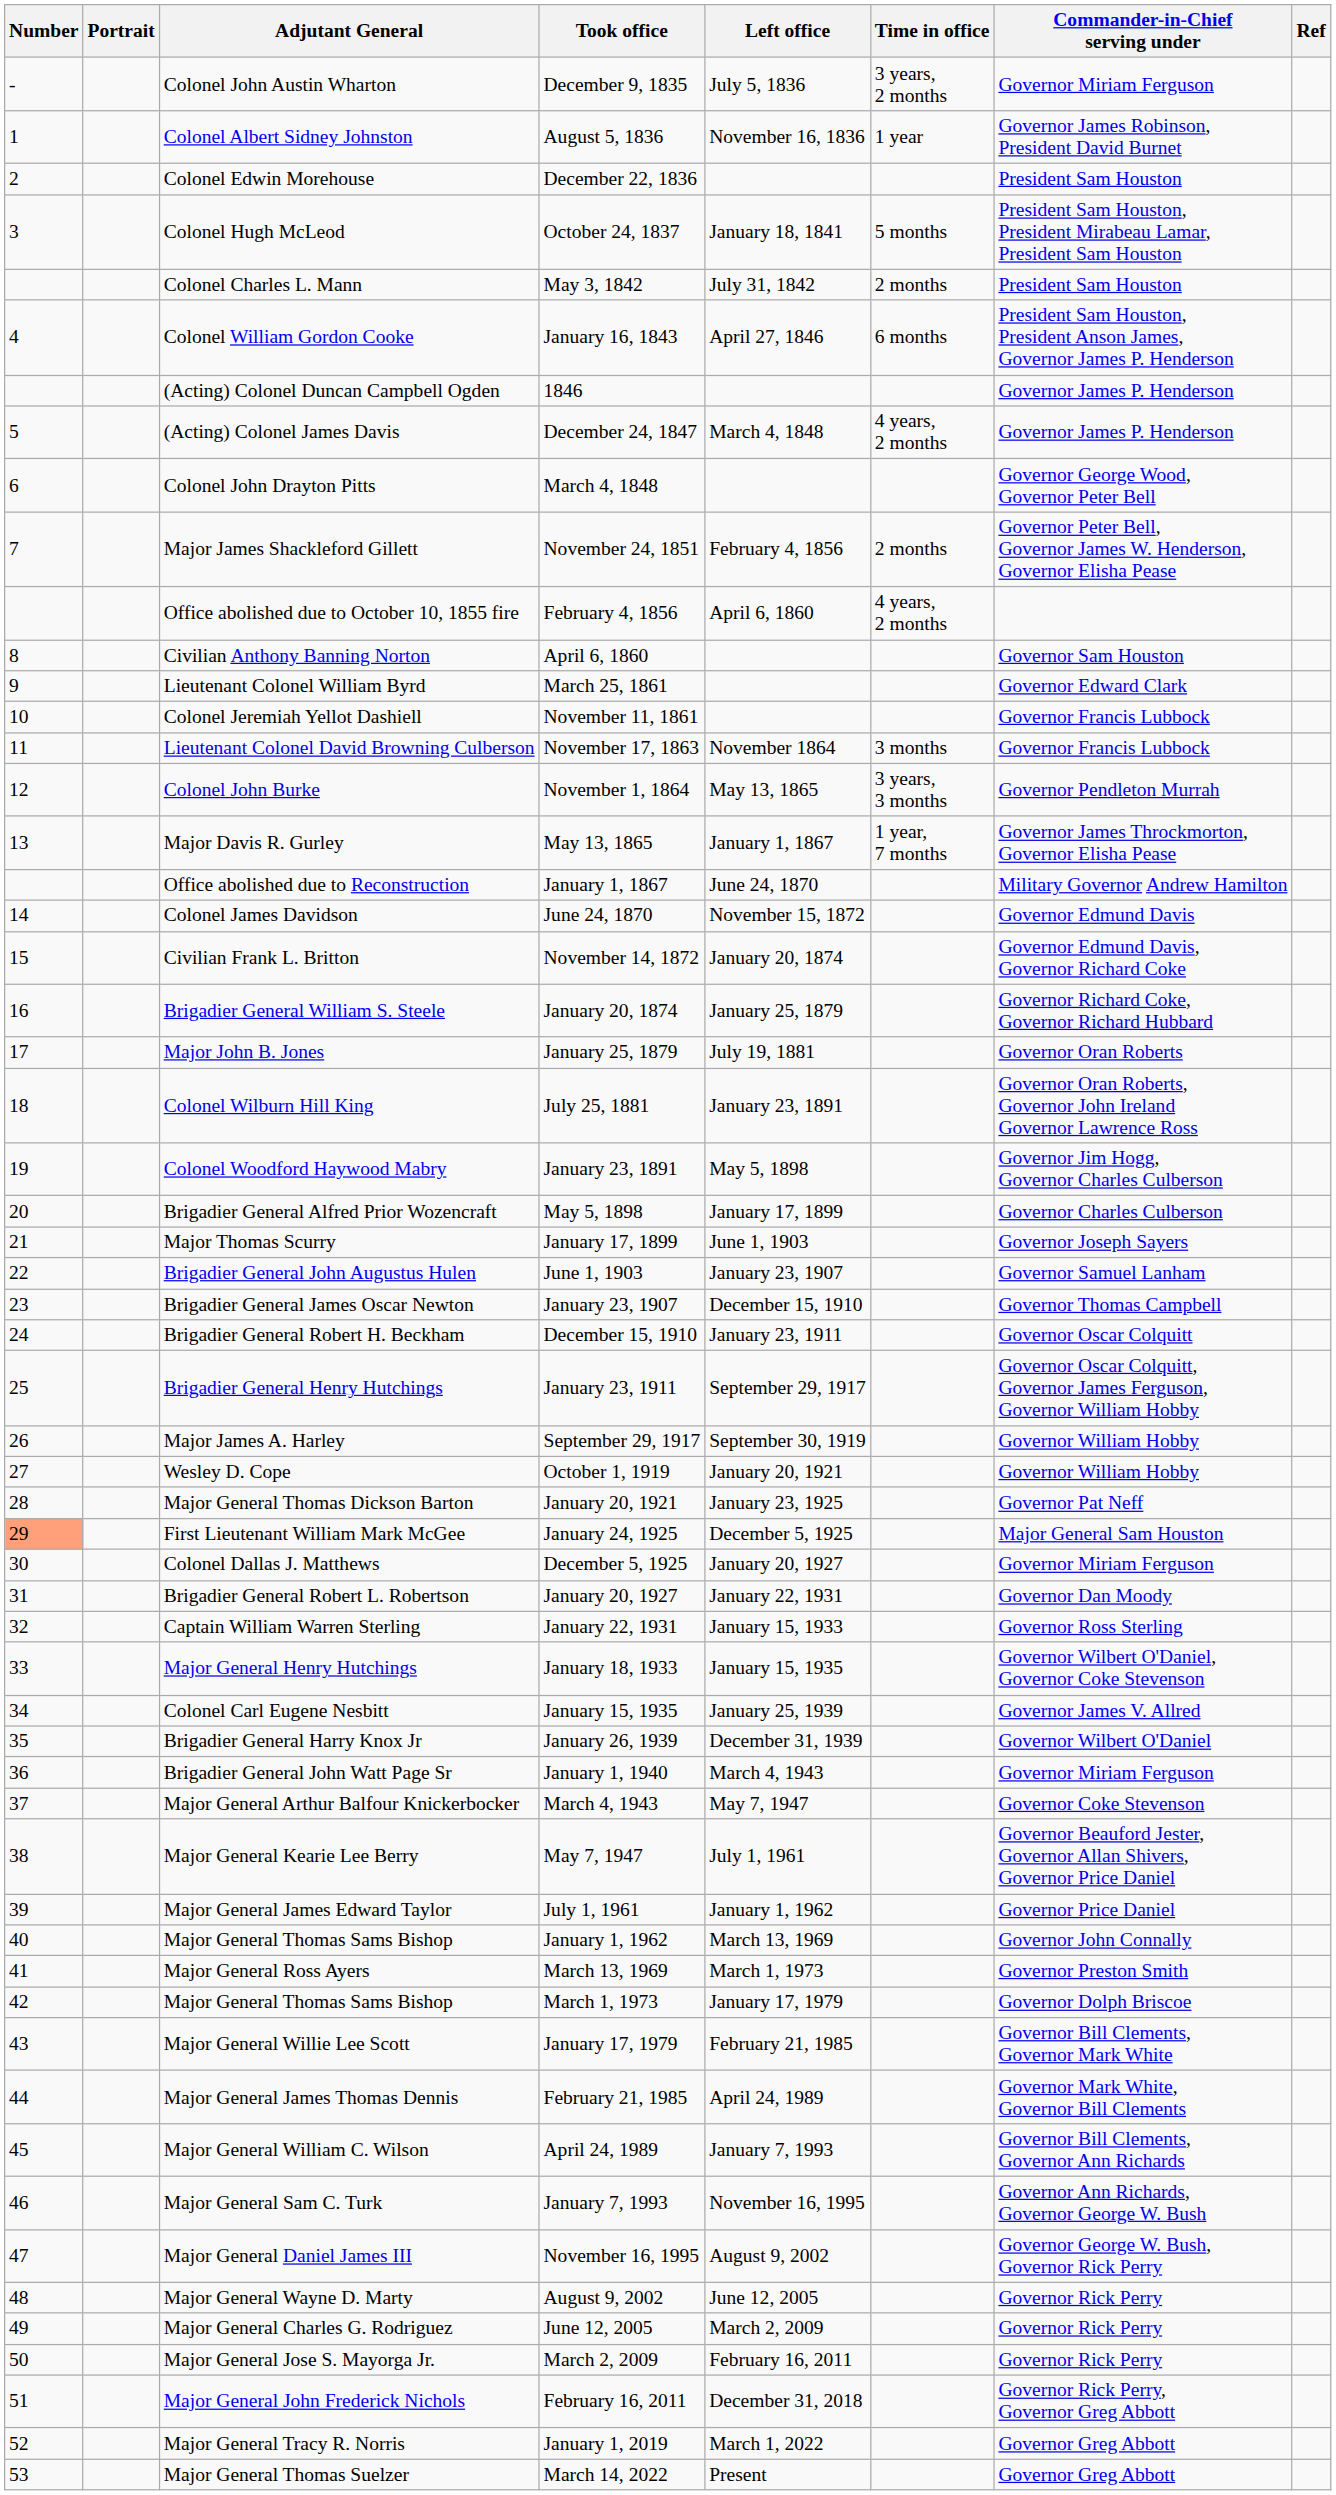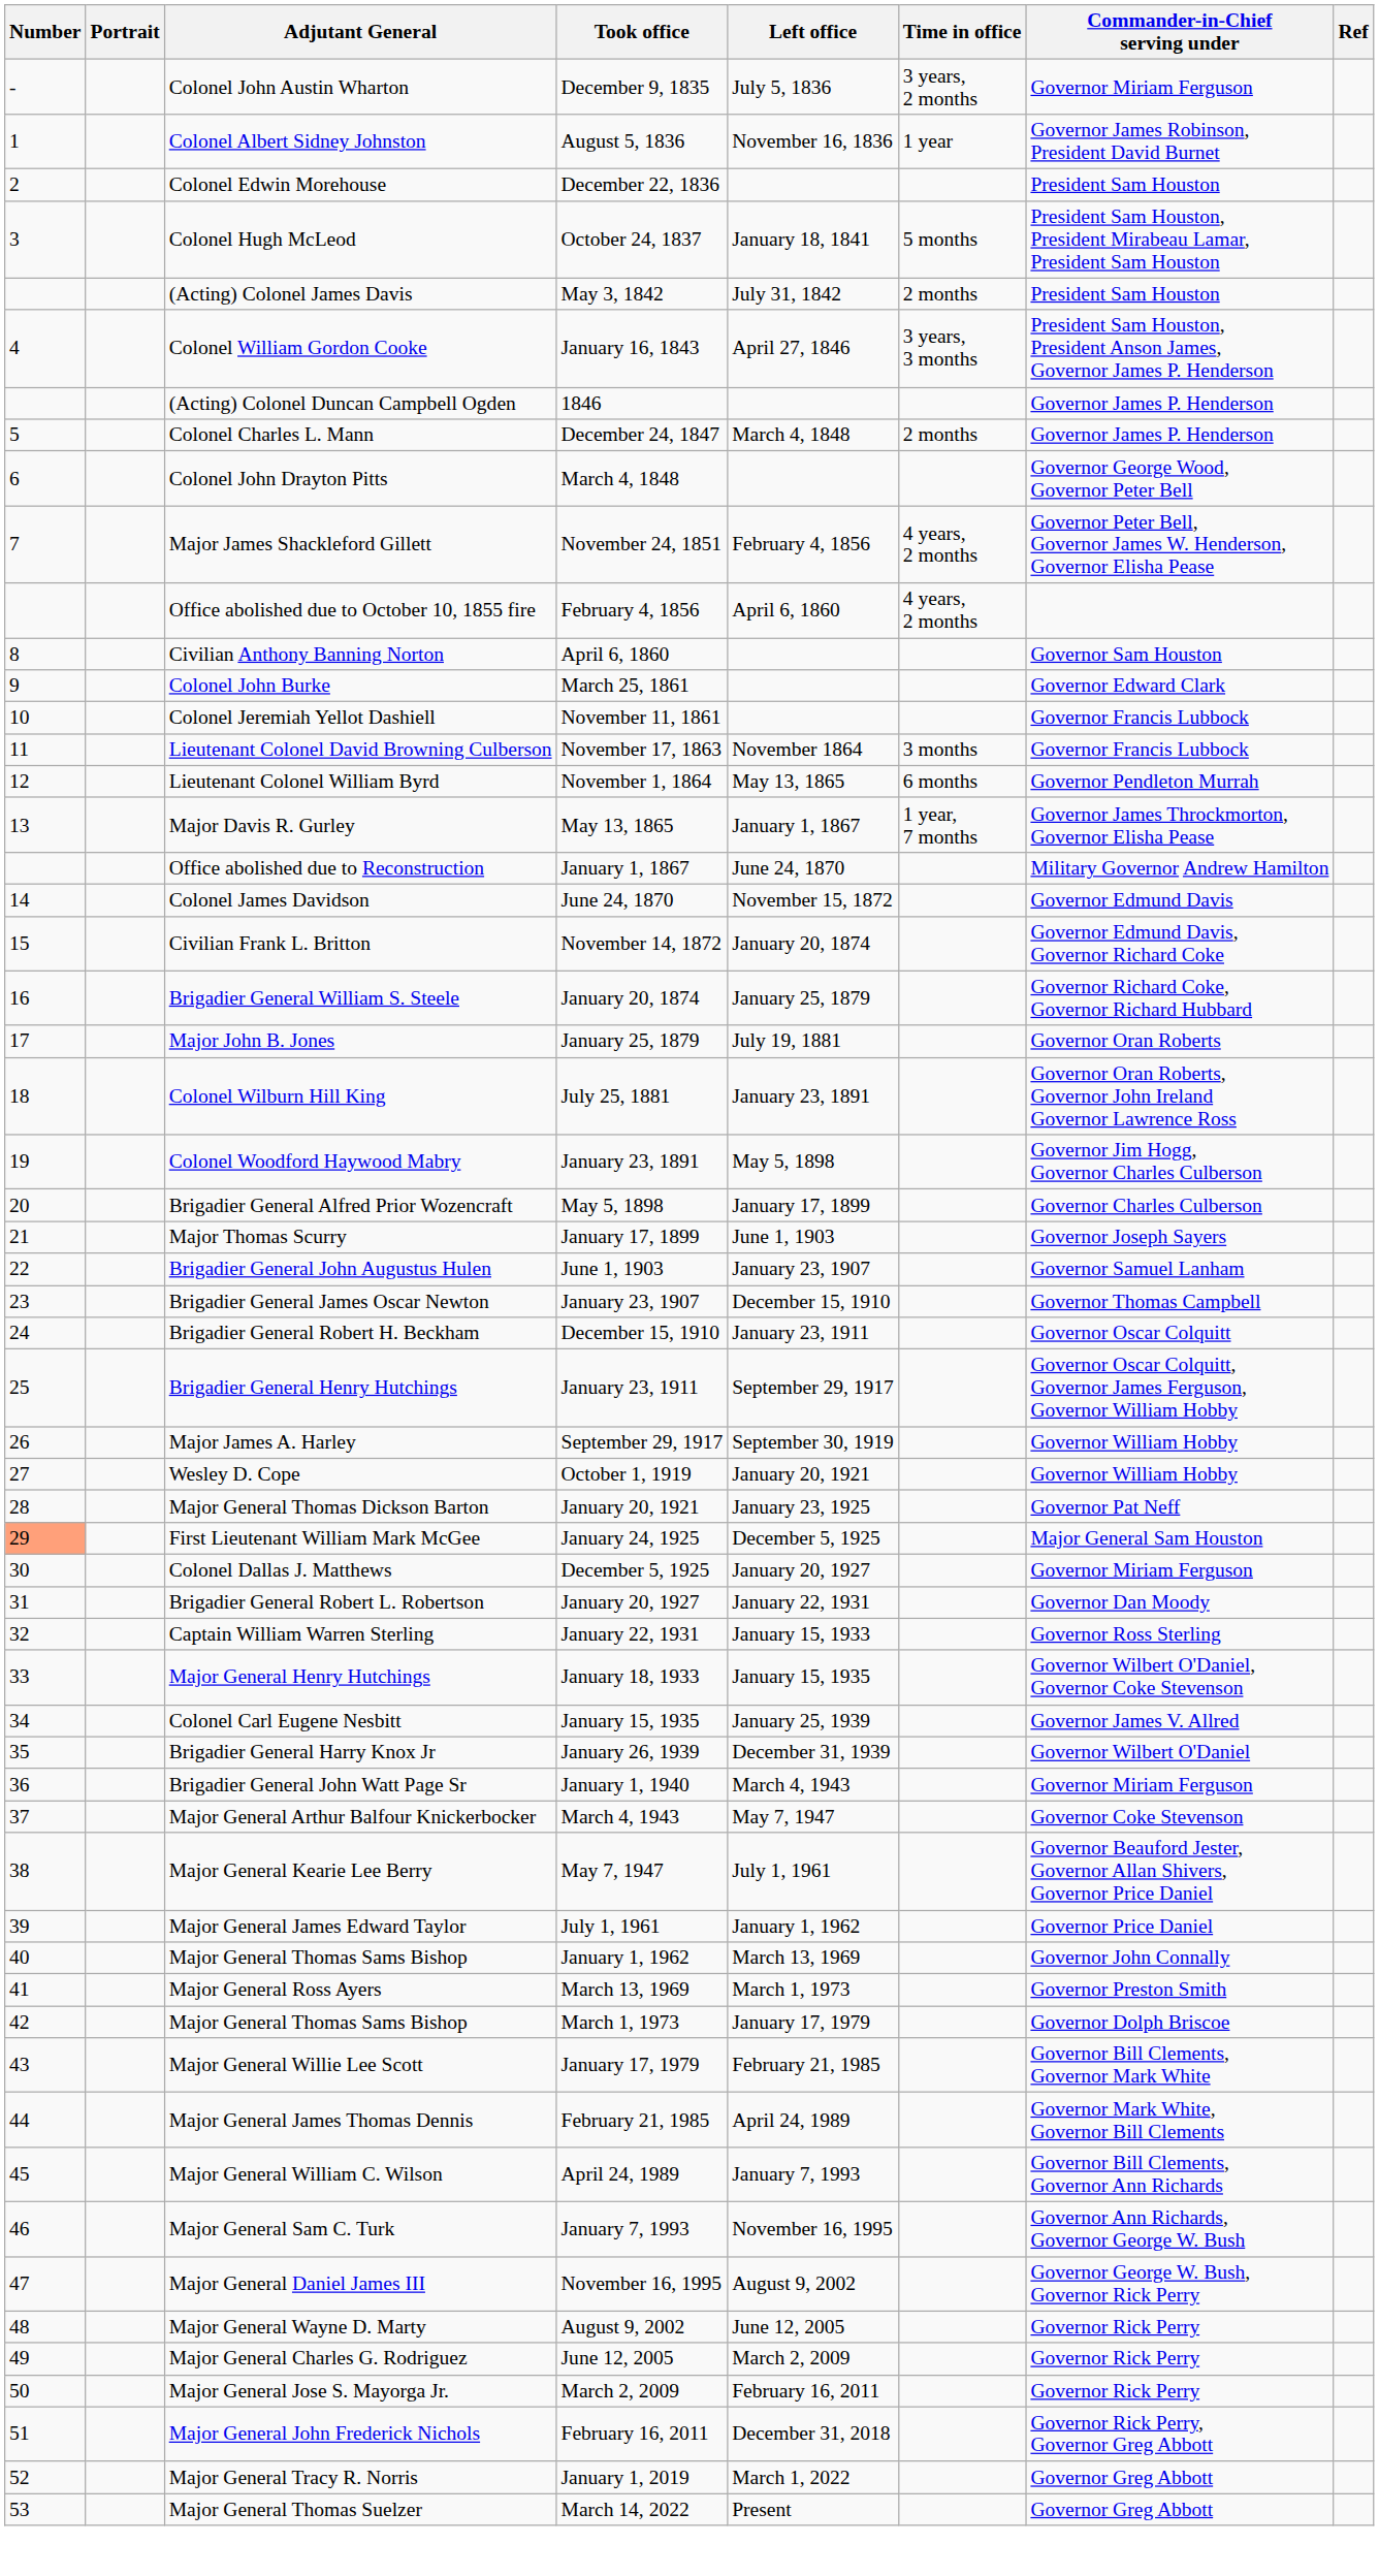May 3, 1842 | Adjutant General: Colonel Charles L. Mann -> (Acting) Colonel James Davis
January 16, 1843 | Time in office: 6 months -> 3 years, 3 months
December 24, 1847 | Adjutant General: (Acting) Colonel James Davis -> Colonel Charles L. Mann
December 24, 1847 | Time in office: 4 years, 2 months -> 2 months
November 24, 1851 | Time in office: 2 months -> 4 years, 2 months
March 25, 1861 | Adjutant General: Lieutenant Colonel William Byrd -> Colonel John Burke
November 1, 1864 | Adjutant General: Colonel John Burke -> Lieutenant Colonel William Byrd
November 1, 1864 | Time in office: 3 years, 3 months -> 6 months
